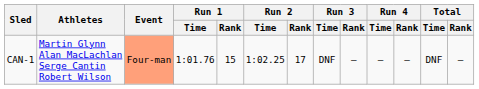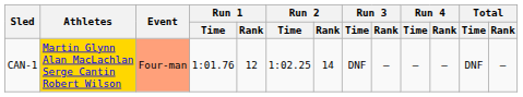CAN-1 | Athletes: no background -> gold background
CAN-1 | Run 1 / Rank: 15 -> 12
CAN-1 | Run 2 / Rank: 17 -> 14
